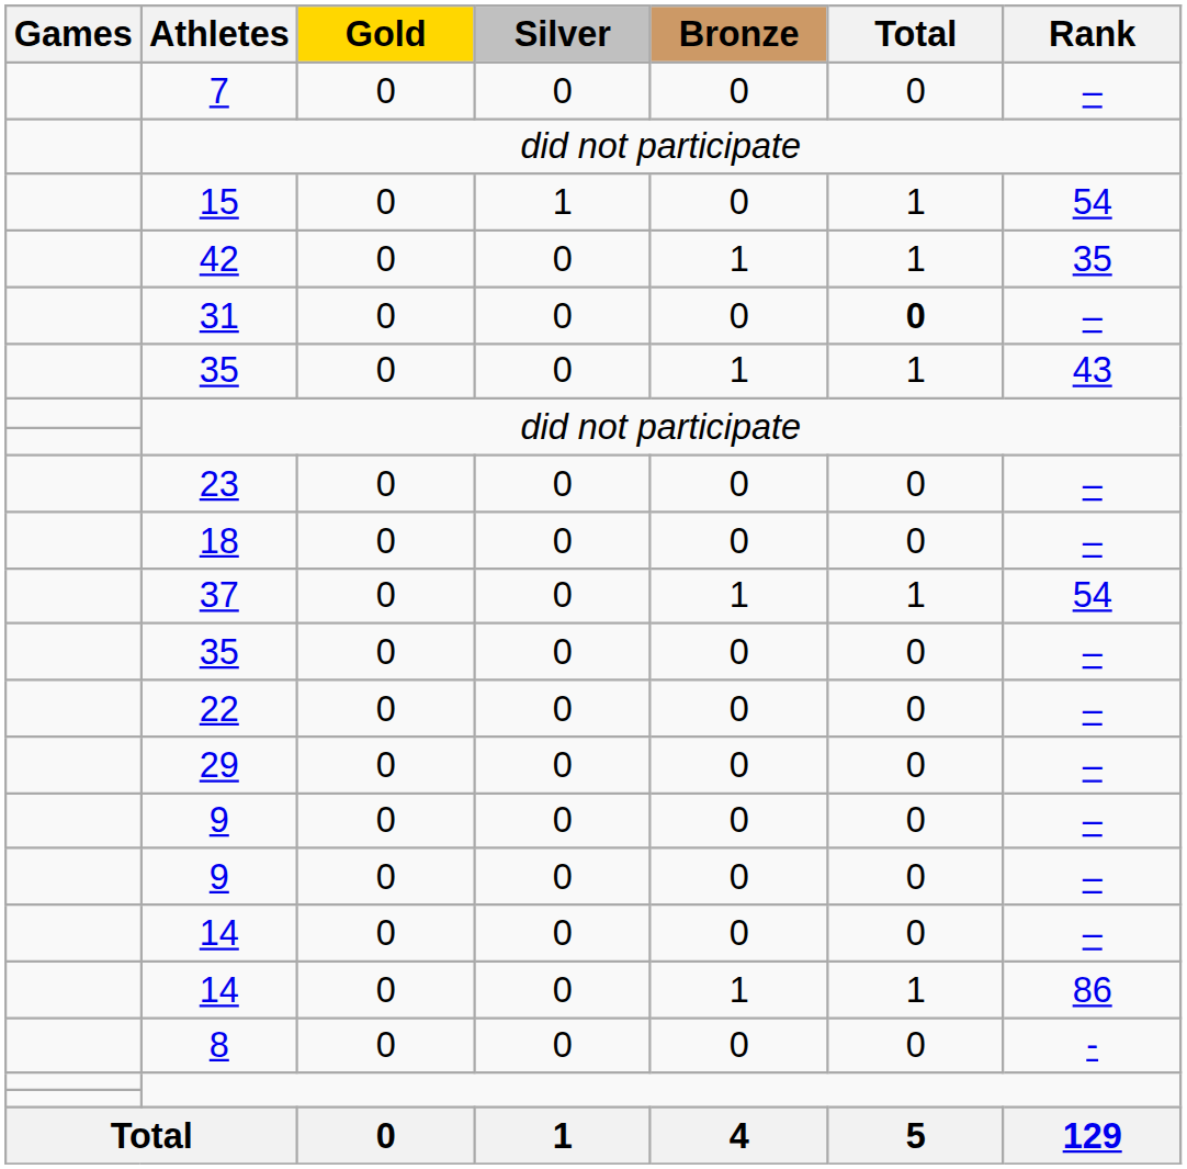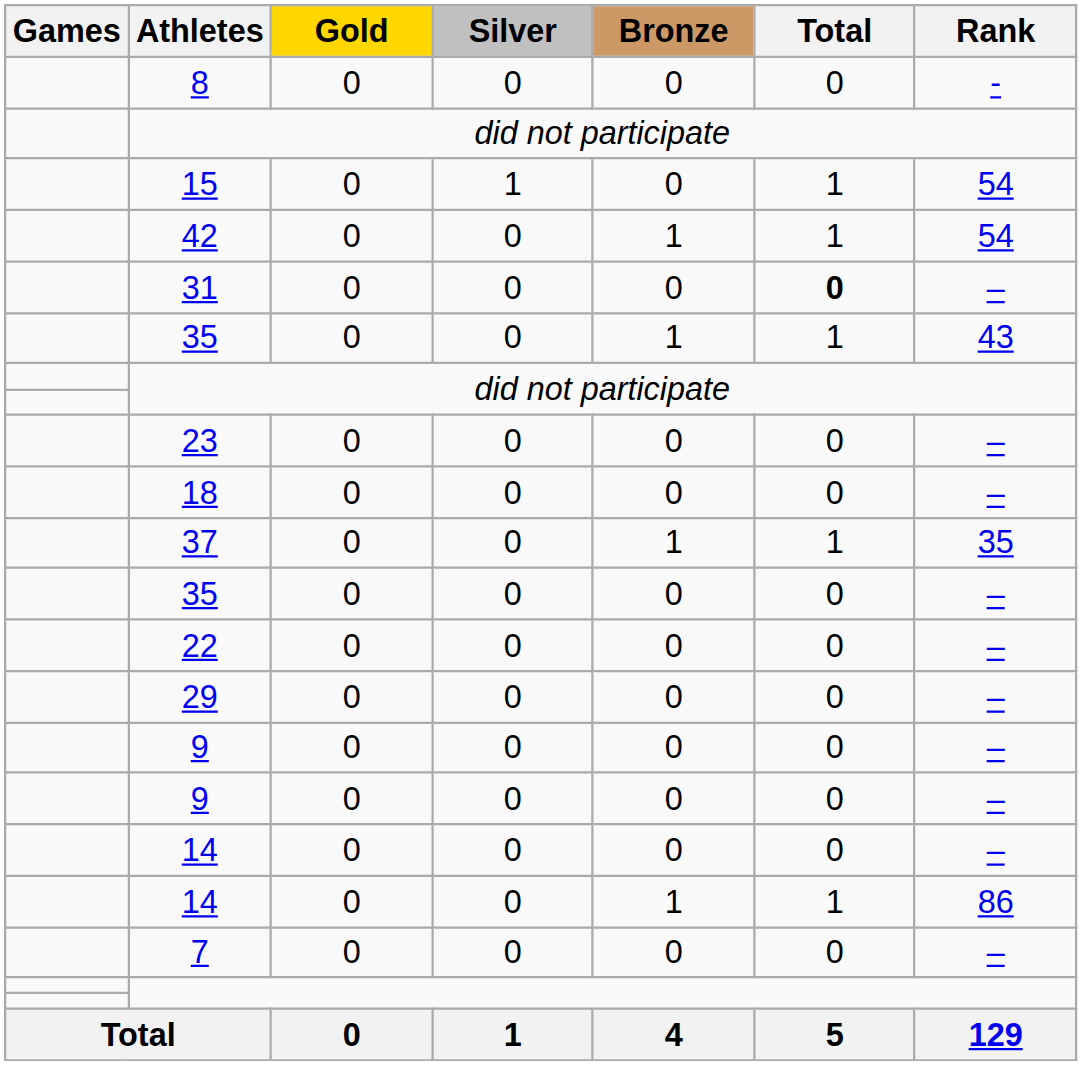rows swapped: 7 <-> 8
42 | Rank: 35 -> 54
37 | Rank: 54 -> 35
